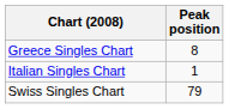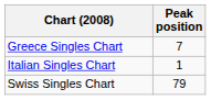Greece Singles Chart | Peak position: 8 -> 7
